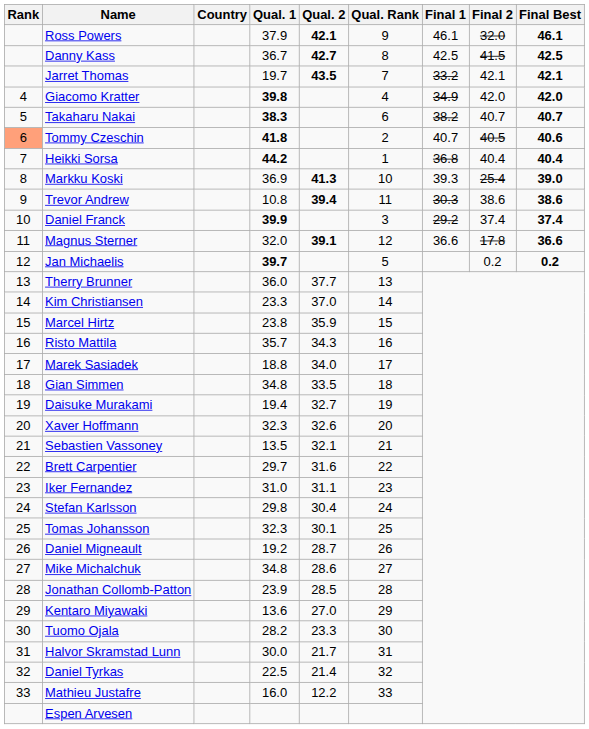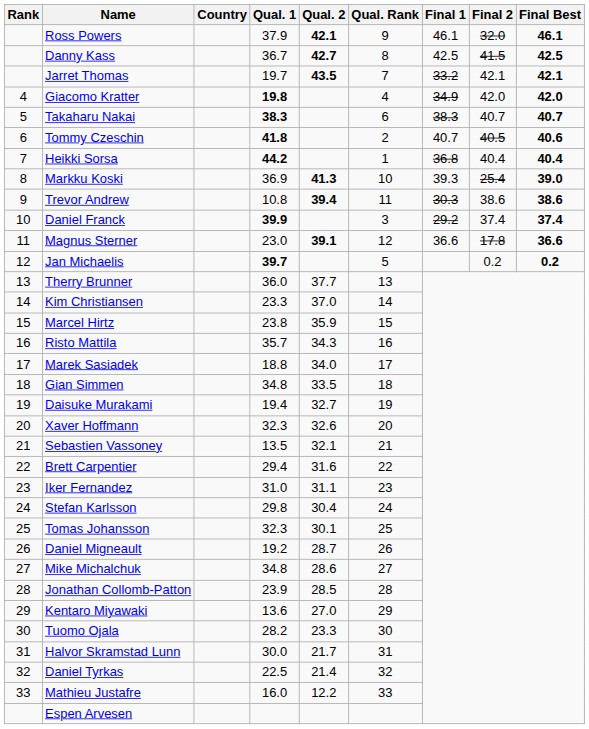Giacomo Kratter | Qual. 1: 39.8 -> 19.8
Takaharu Nakai | Final 1: 38.2 -> 38.3
Tommy Czeschin | Rank: lightsalmon background -> no background
Magnus Sterner | Qual. 1: 32.0 -> 23.0
Brett Carpentier | Qual. 1: 29.7 -> 29.4
